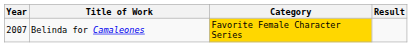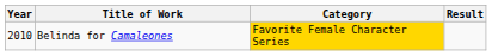Belinda for Camaleones | Year: 2007 -> 2010
